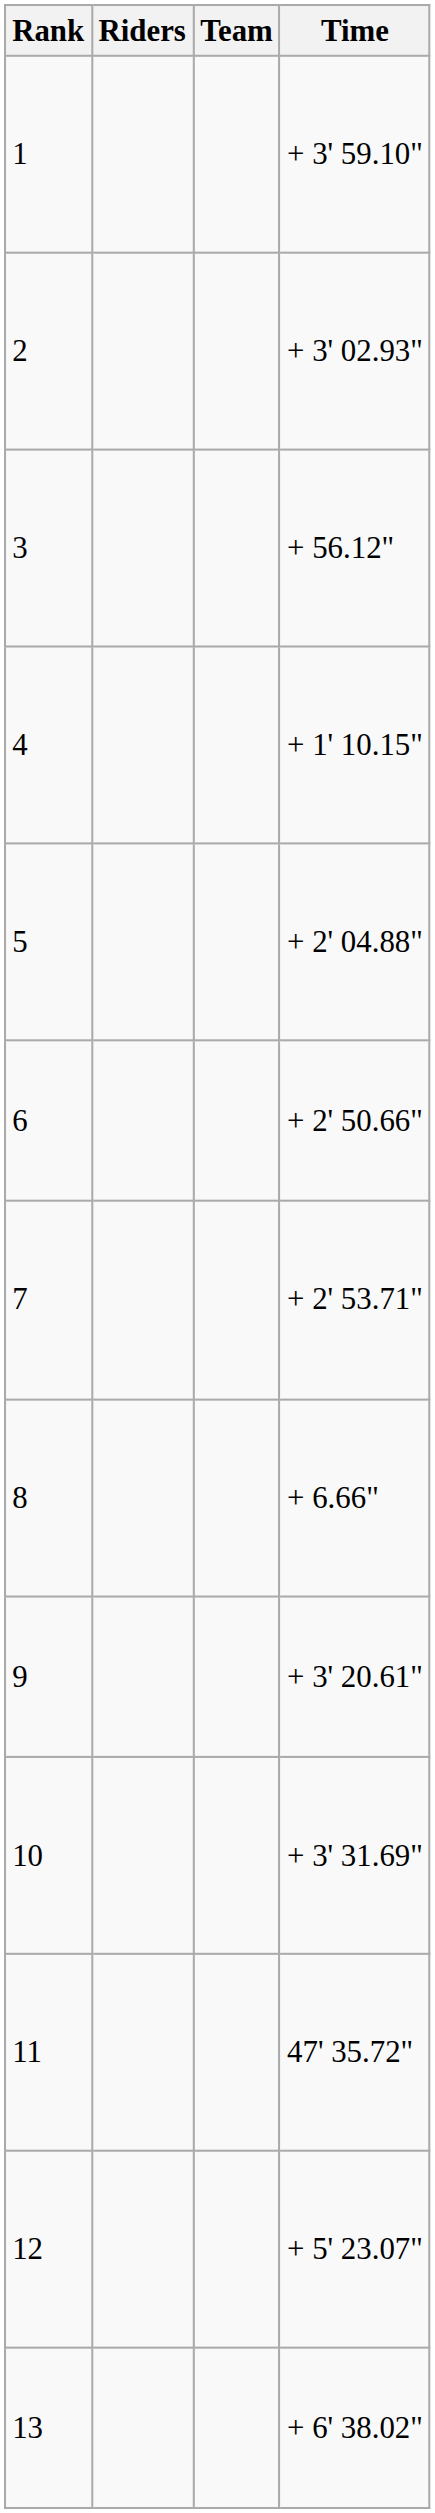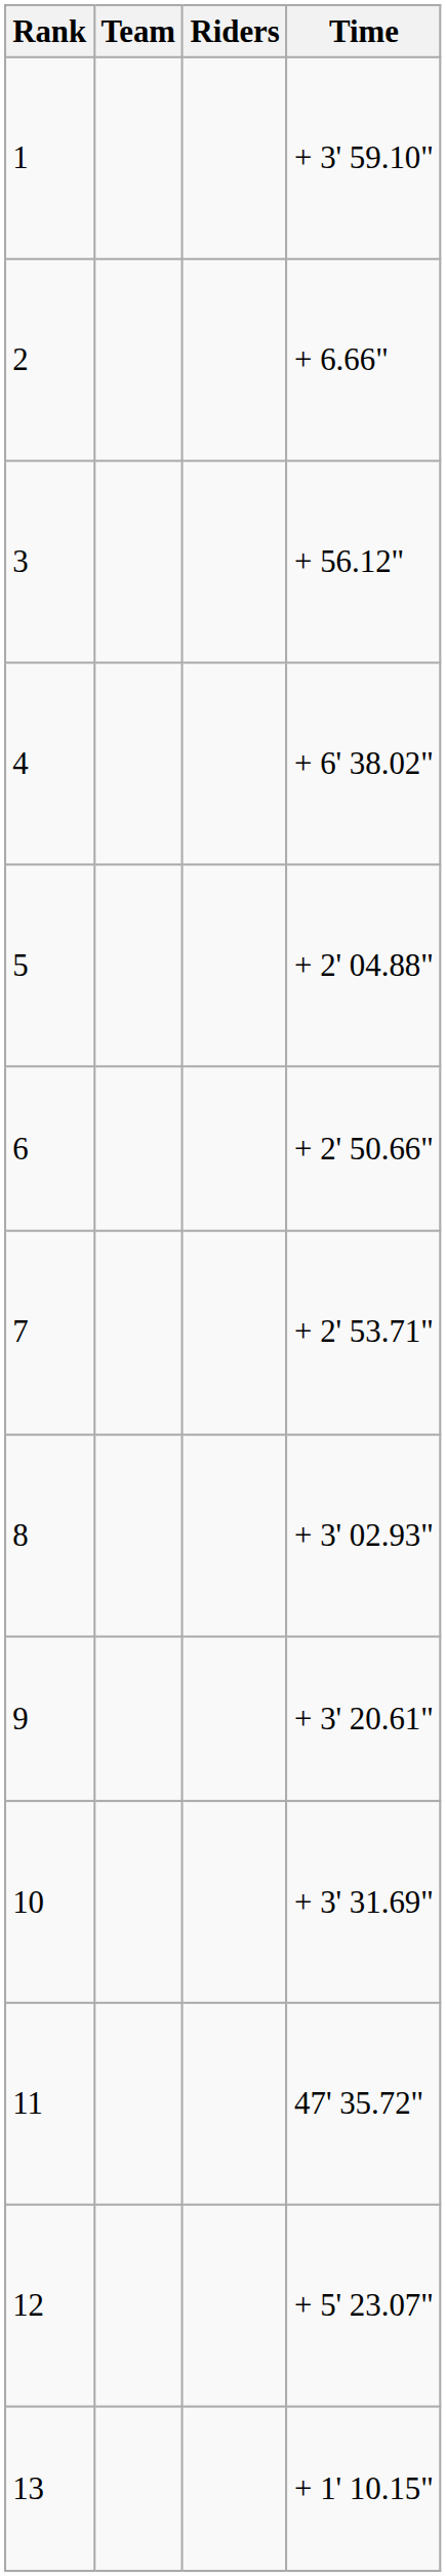columns swapped: Team <-> Riders
2 | Time: + 3' 02.93" -> + 6.66"
4 | Time: + 1' 10.15" -> + 6' 38.02"
8 | Time: + 6.66" -> + 3' 02.93"
13 | Time: + 6' 38.02" -> + 1' 10.15"
